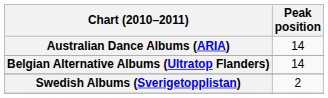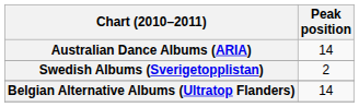rows swapped: Belgian Alternative Albums (Ultratop Flanders) <-> Swedish Albums (Sverigetopplistan)
